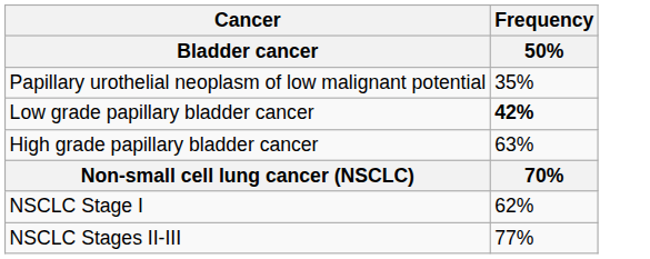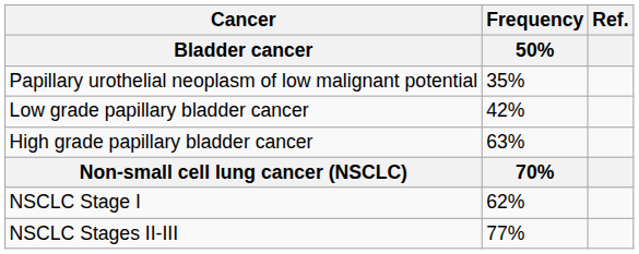+ column: Ref.
Low grade papillary bladder cancer | Frequency / 50%: bold -> normal
